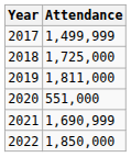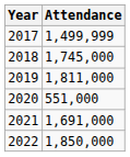2018 | Attendance: 1,725,000 -> 1,745,000
2021 | Attendance: 1,690,999 -> 1,691,000
